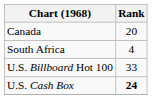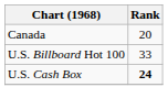- row: South Africa | 4
